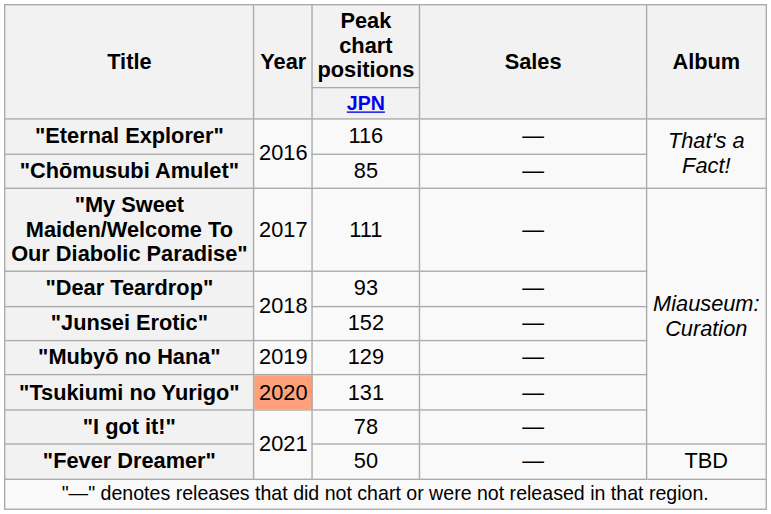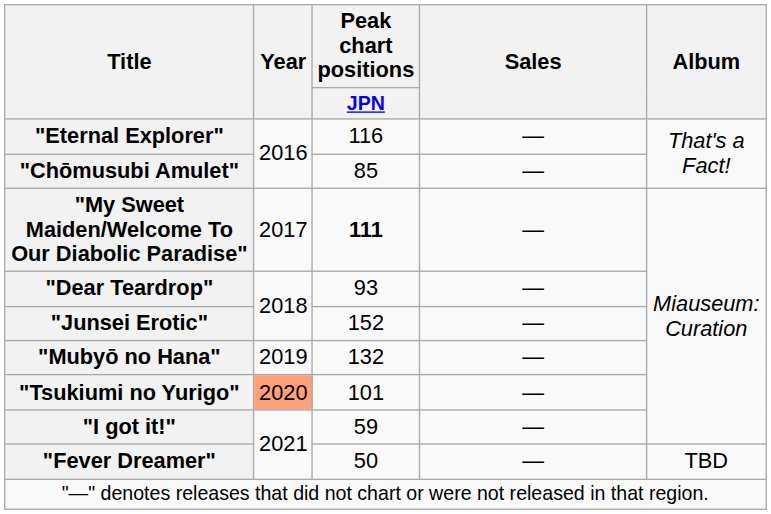"My Sweet Maiden/Welcome To Our Diabolic Paradise" | Peak chart positions / JPN: normal -> bold
"Mubyō no Hana" | Peak chart positions / JPN: 129 -> 132
"Tsukiumi no Yurigo" | Peak chart positions / JPN: 131 -> 101
"I got it!" | Peak chart positions / JPN: 78 -> 59
